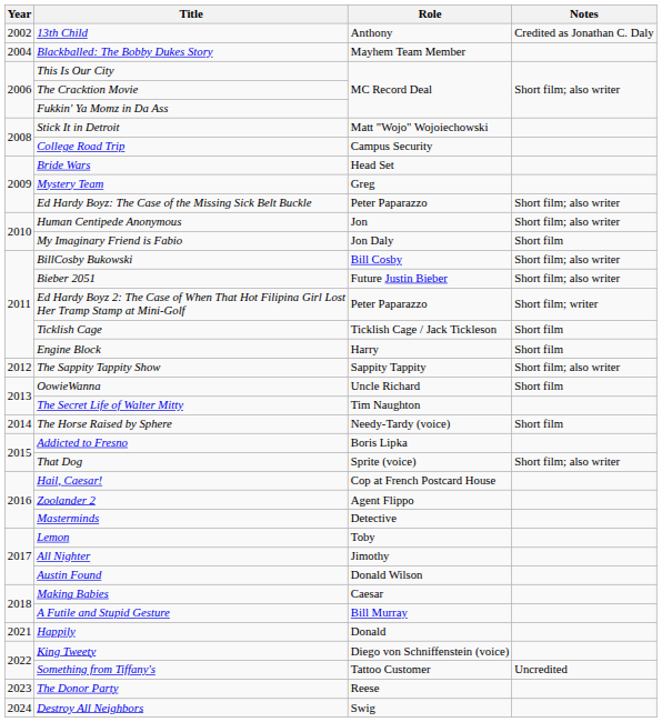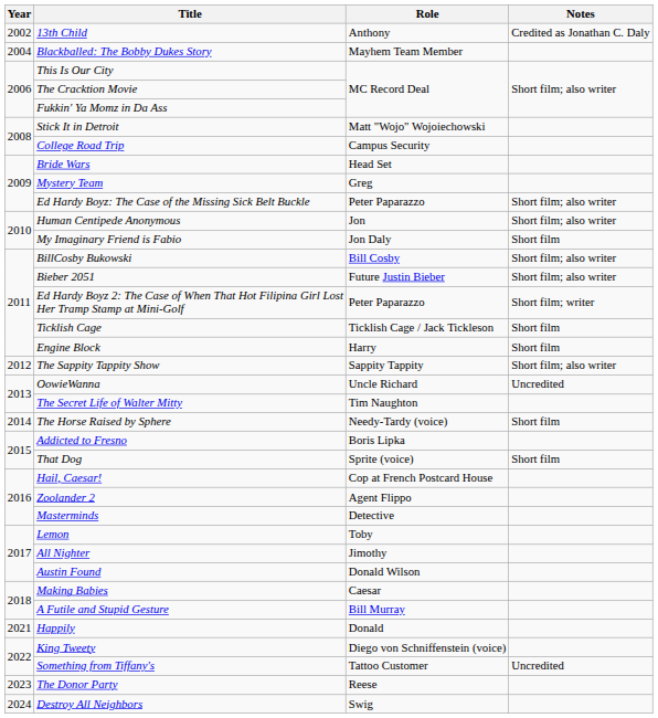OowieWanna | Notes: Short film -> Uncredited
That Dog | Notes: Short film; also writer -> Short film
